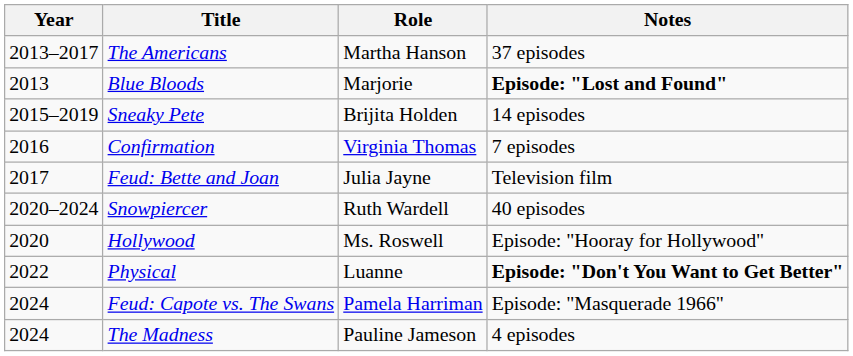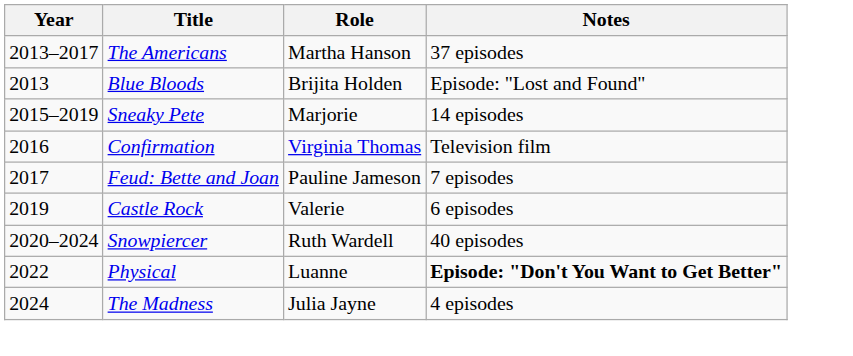Blue Bloods | Role: Marjorie -> Brijita Holden
Blue Bloods | Notes: bold -> normal
Sneaky Pete | Role: Brijita Holden -> Marjorie
Confirmation | Notes: 7 episodes -> Television film
Feud: Bette and Joan | Role: Julia Jayne -> Pauline Jameson
Feud: Bette and Joan | Notes: Television film -> 7 episodes
+ row: 2019 | Castle Rock | Valerie | 6 episodes
- row: 2020 | Hollywood | Ms. Roswell | Episode: "Hooray for Hollywood"
- row: 2024 | Feud: Capote vs. The Swans | Pamela Harriman | Episode: "Masquerade 1966"
The Madness | Role: Pauline Jameson -> Julia Jayne
